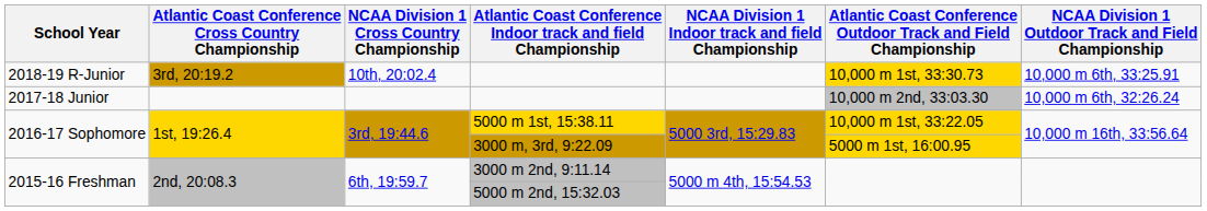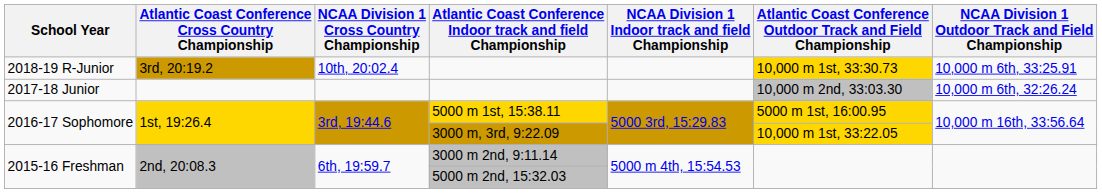5000 m 1st, 15:38.11 | column 6: 10,000 m 1st, 33:22.05 -> 5000 m 1st, 16:00.95
3000 m, 3rd, 9:22.09 | column 6: 5000 m 1st, 16:00.95 -> 10,000 m 1st, 33:22.05
